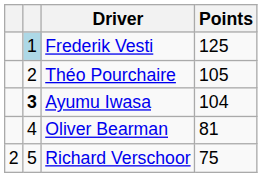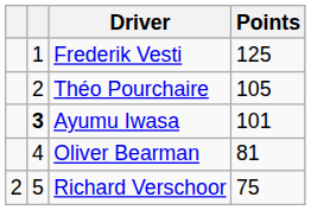Frederik Vesti | column 2: lightblue background -> no background
Ayumu Iwasa | Points: 104 -> 101
